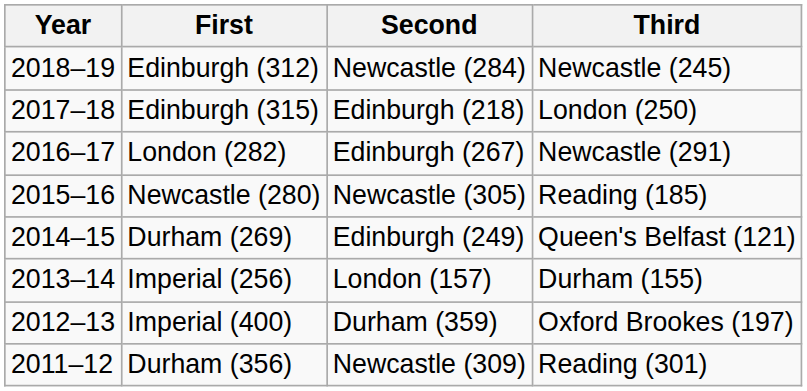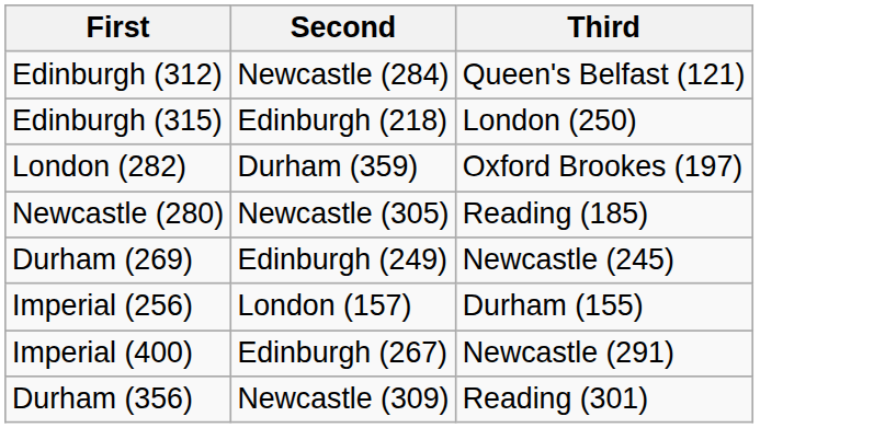- column: Year | 2018–19 | 2017–18 | 2016–17 | 2015–16 | 2014–15 | 2013–14 | 2012–13 | 2011–12
Edinburgh (312) | Third: Newcastle (245) -> Queen's Belfast (121)
London (282) | Second: Edinburgh (267) -> Durham (359)
London (282) | Third: Newcastle (291) -> Oxford Brookes (197)
Durham (269) | Third: Queen's Belfast (121) -> Newcastle (245)
Imperial (400) | Second: Durham (359) -> Edinburgh (267)
Imperial (400) | Third: Oxford Brookes (197) -> Newcastle (291)
